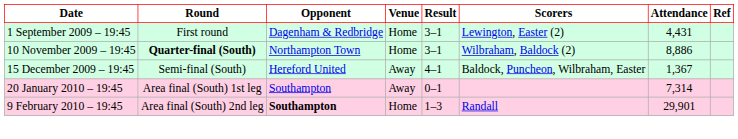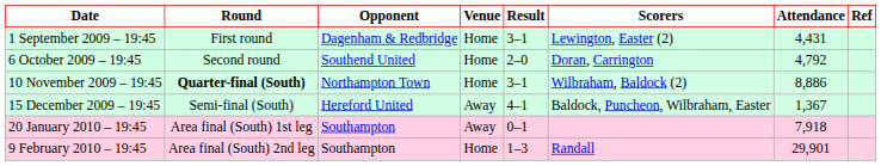+ row: 6 October 2009 – 19:45 | Second round | Southend United | Home | 2–0 | Doran, Carrington | 4,792
20 January 2010 – 19:45 | Attendance: 7,314 -> 7,918
9 February 2010 – 19:45 | Opponent: bold -> normal
